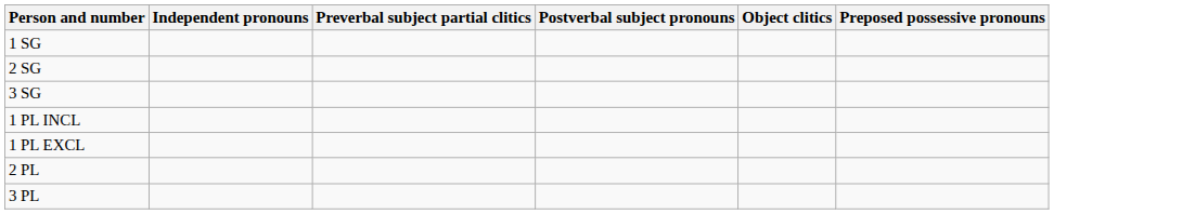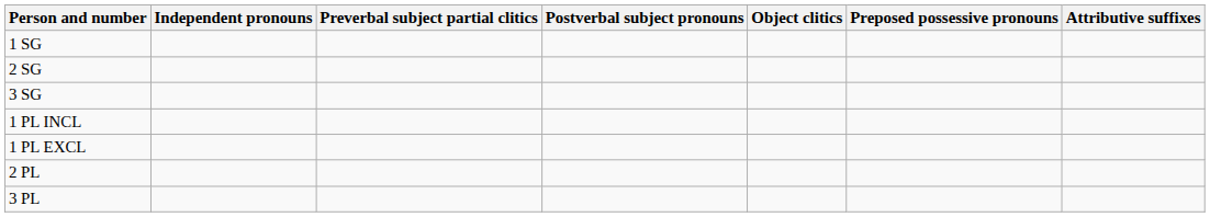+ column: Attributive suffixes
